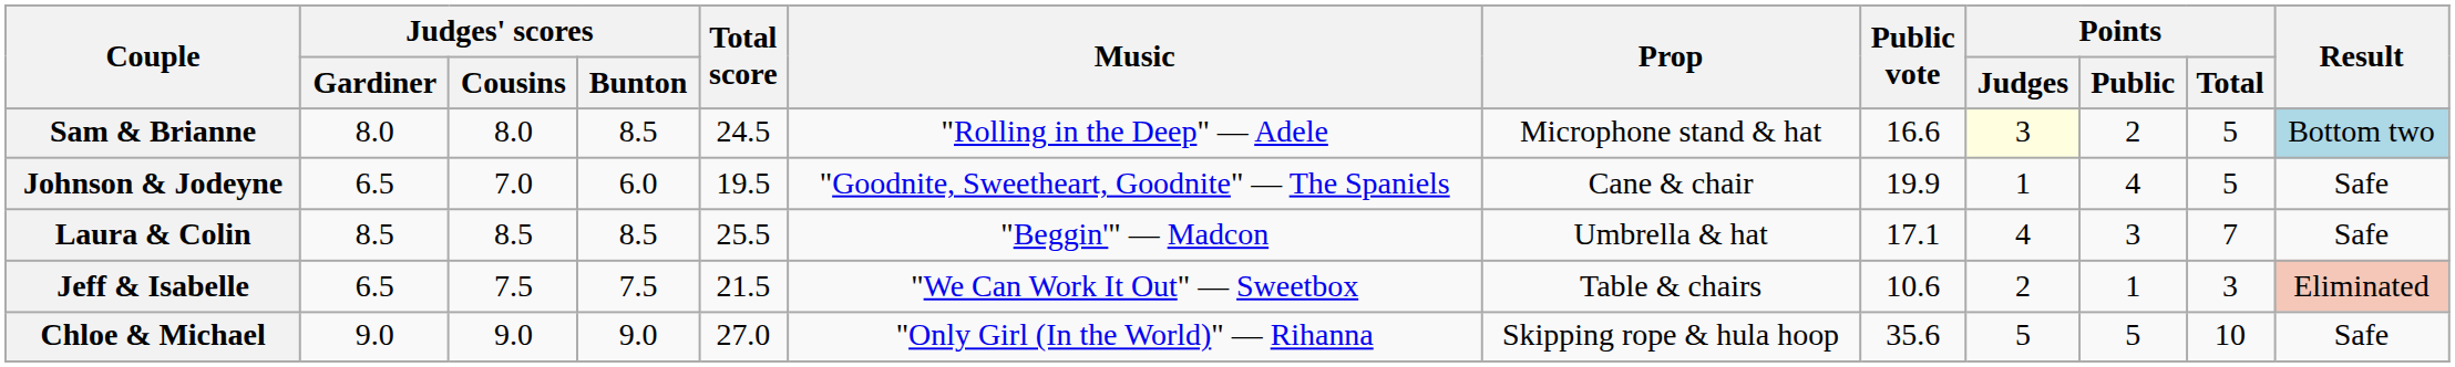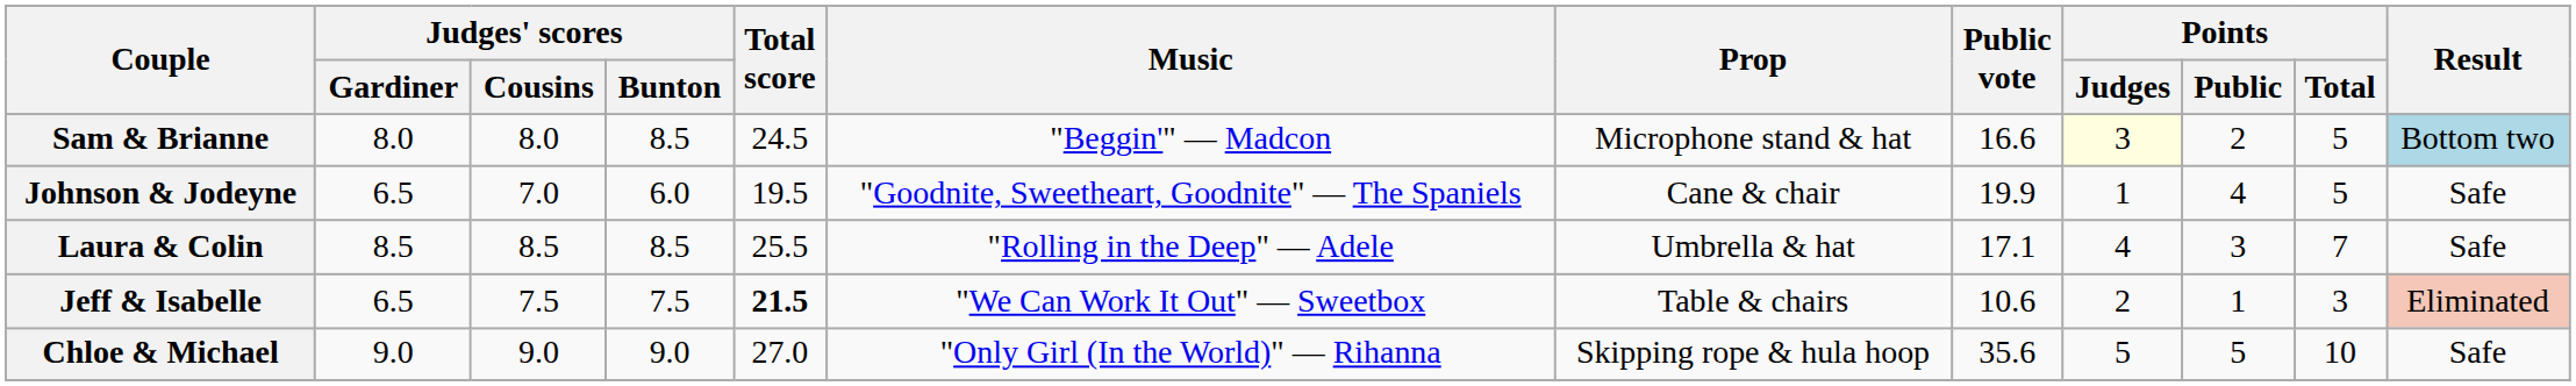Sam & Brianne | Music: "Rolling in the Deep" — Adele -> "Beggin'" — Madcon
Laura & Colin | Music: "Beggin'" — Madcon -> "Rolling in the Deep" — Adele
Jeff & Isabelle | Total score: normal -> bold
